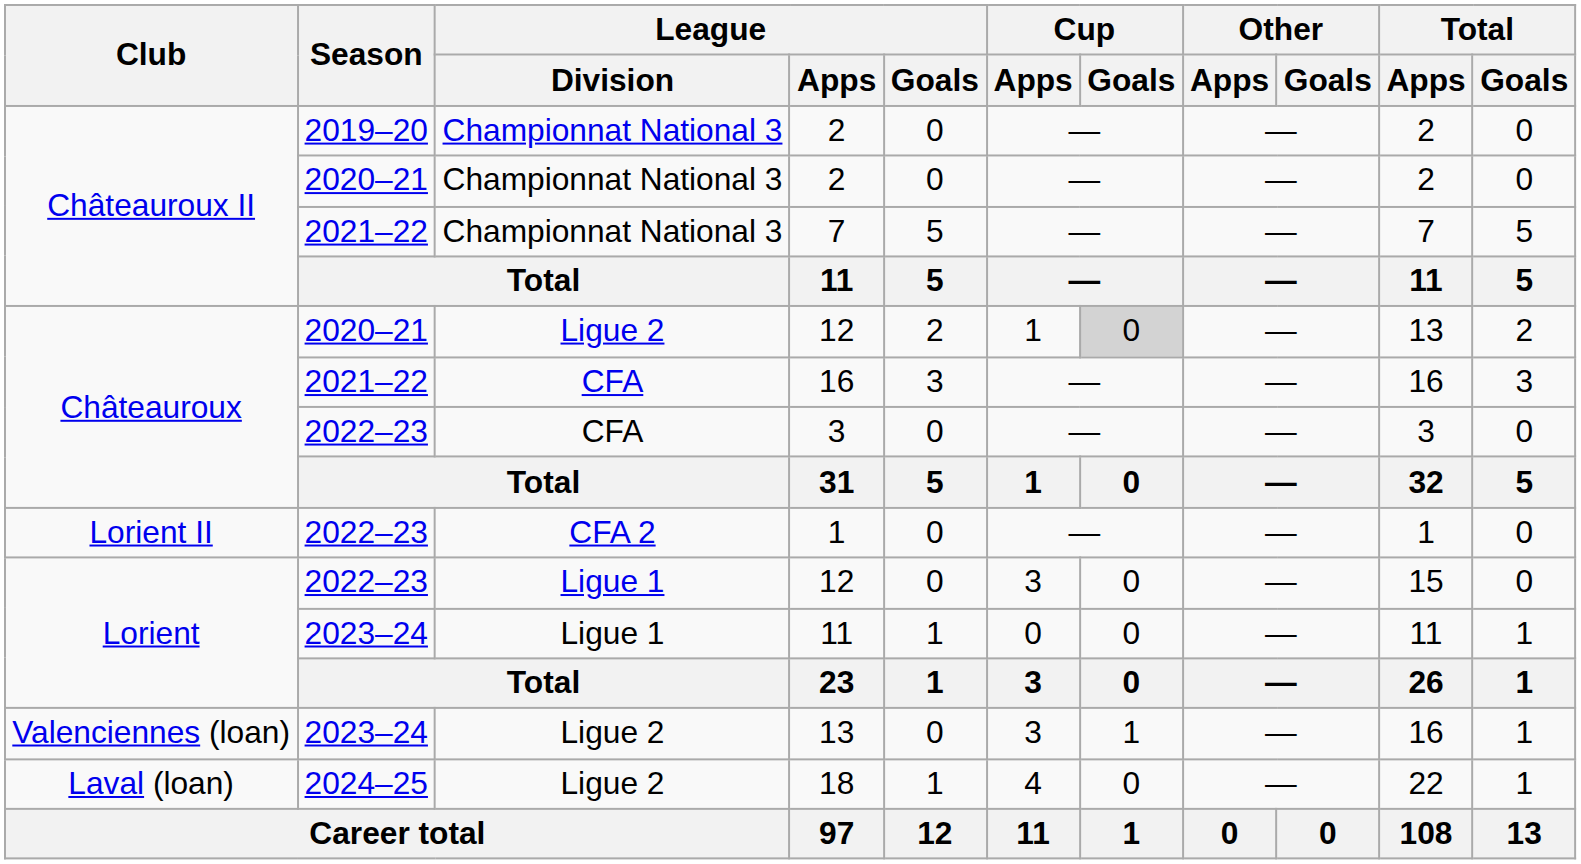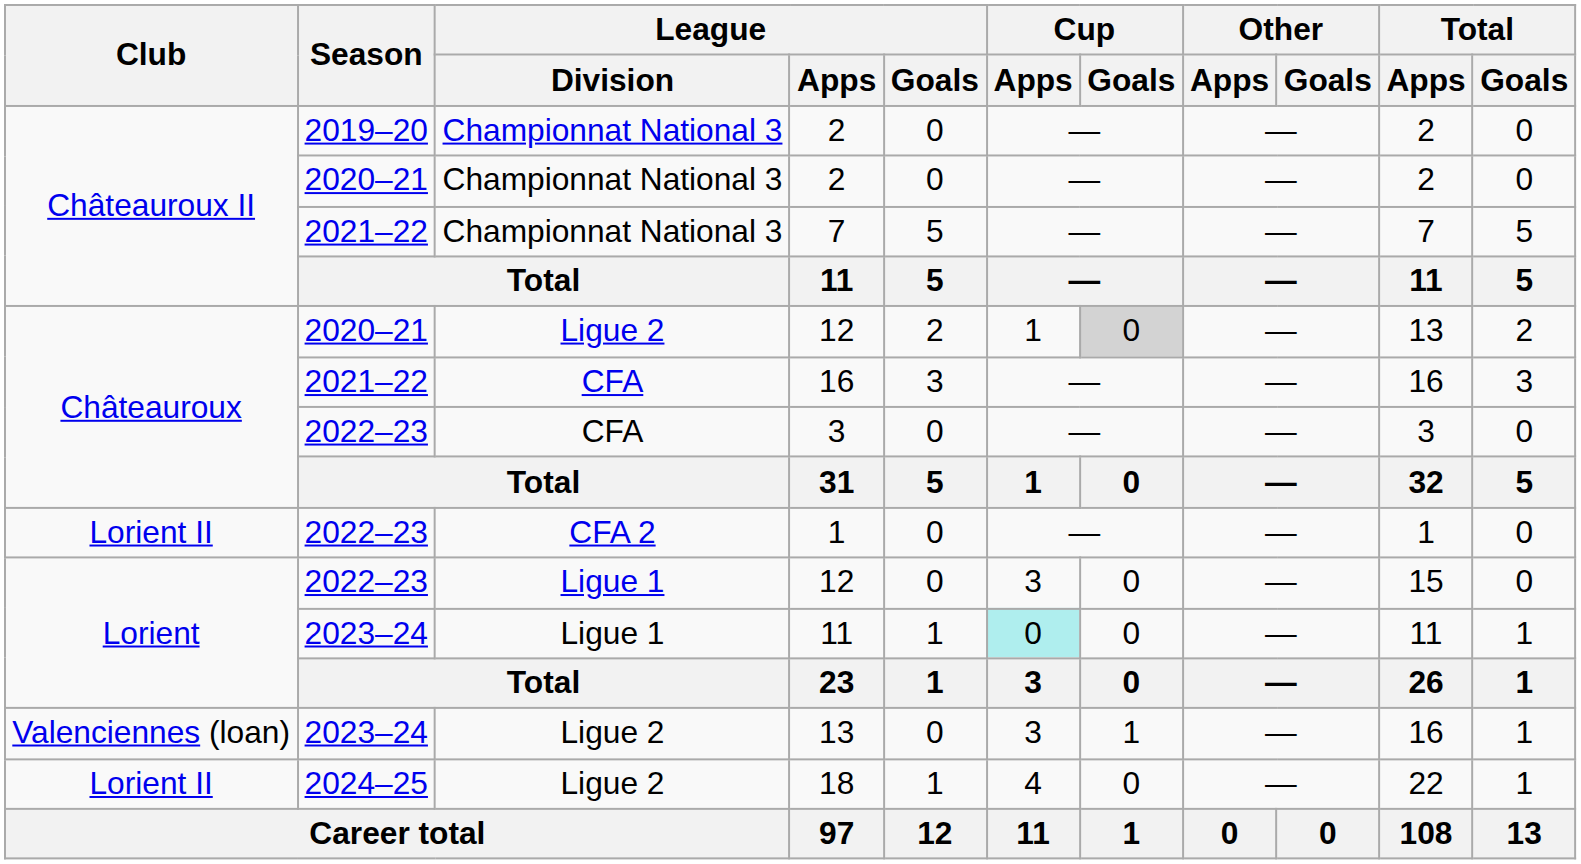2023–24 / 11 | Cup / Apps: no background -> paleturquoise background
18 | Club: Laval (loan) -> Lorient II
